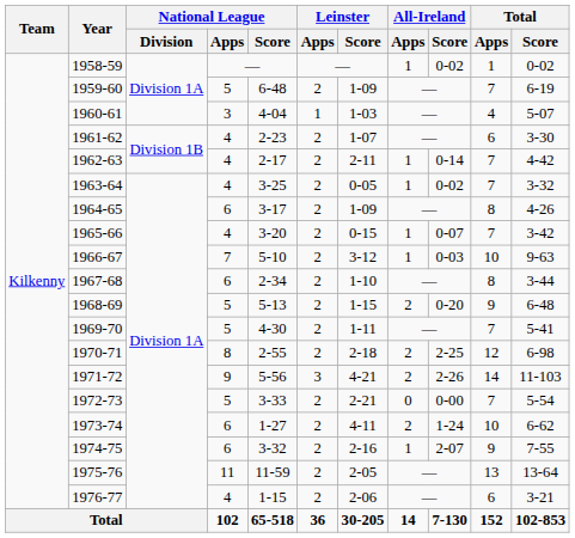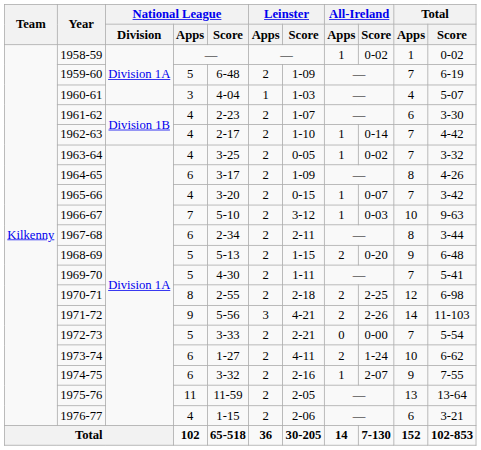1962-63 | Leinster / Score: 2-11 -> 1-10
1967-68 | Leinster / Score: 1-10 -> 2-11
